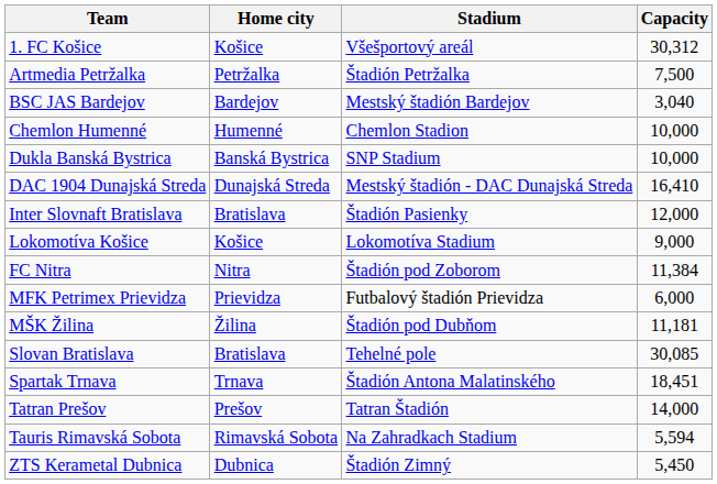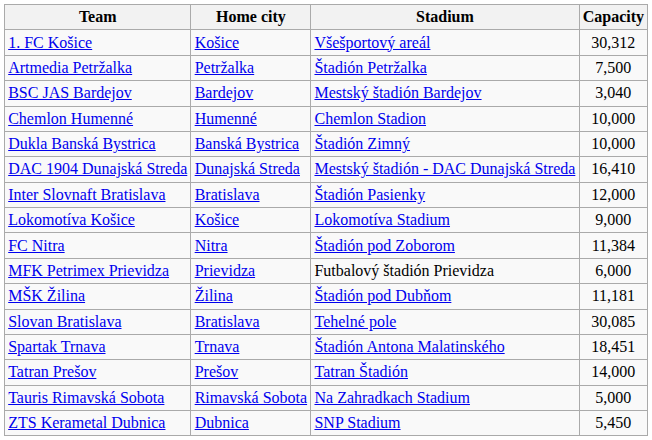Dukla Banská Bystrica | Stadium: SNP Stadium -> Štadión Zimný
Tauris Rimavská Sobota | Capacity: 5,594 -> 5,000
ZTS Kerametal Dubnica | Stadium: Štadión Zimný -> SNP Stadium
